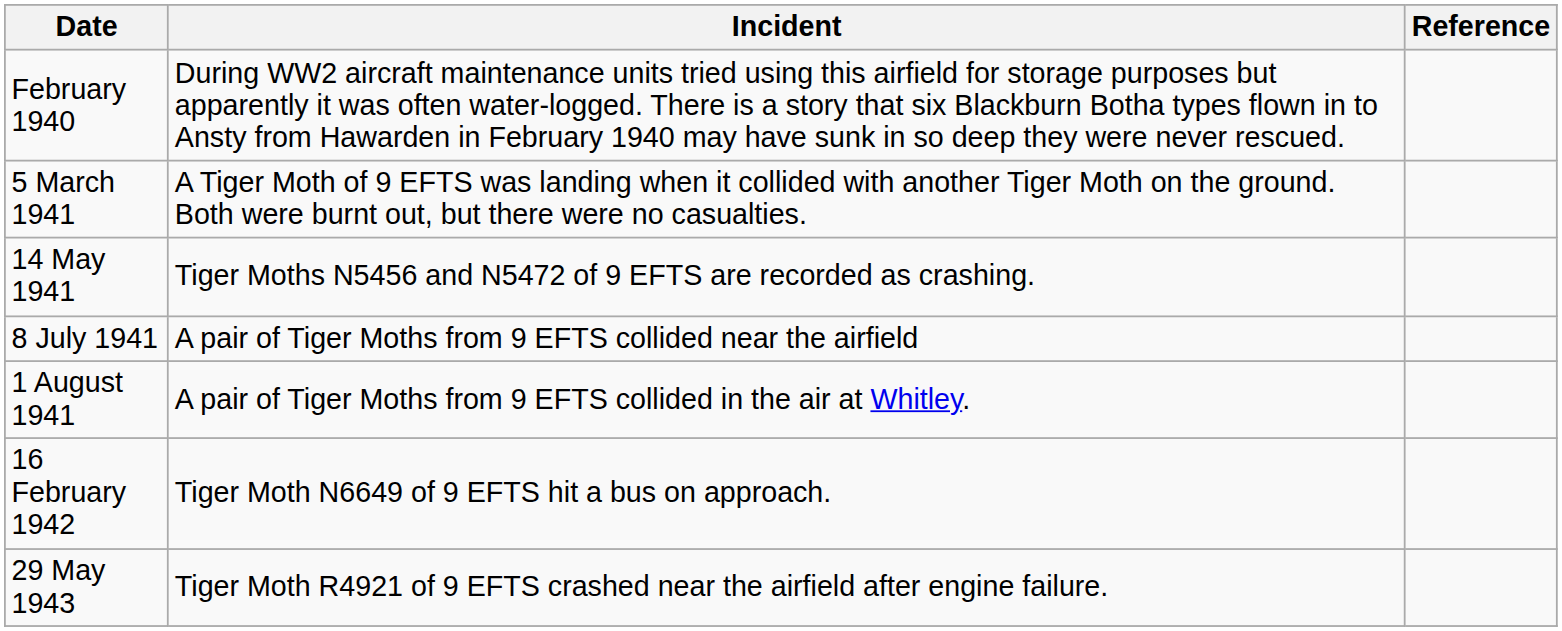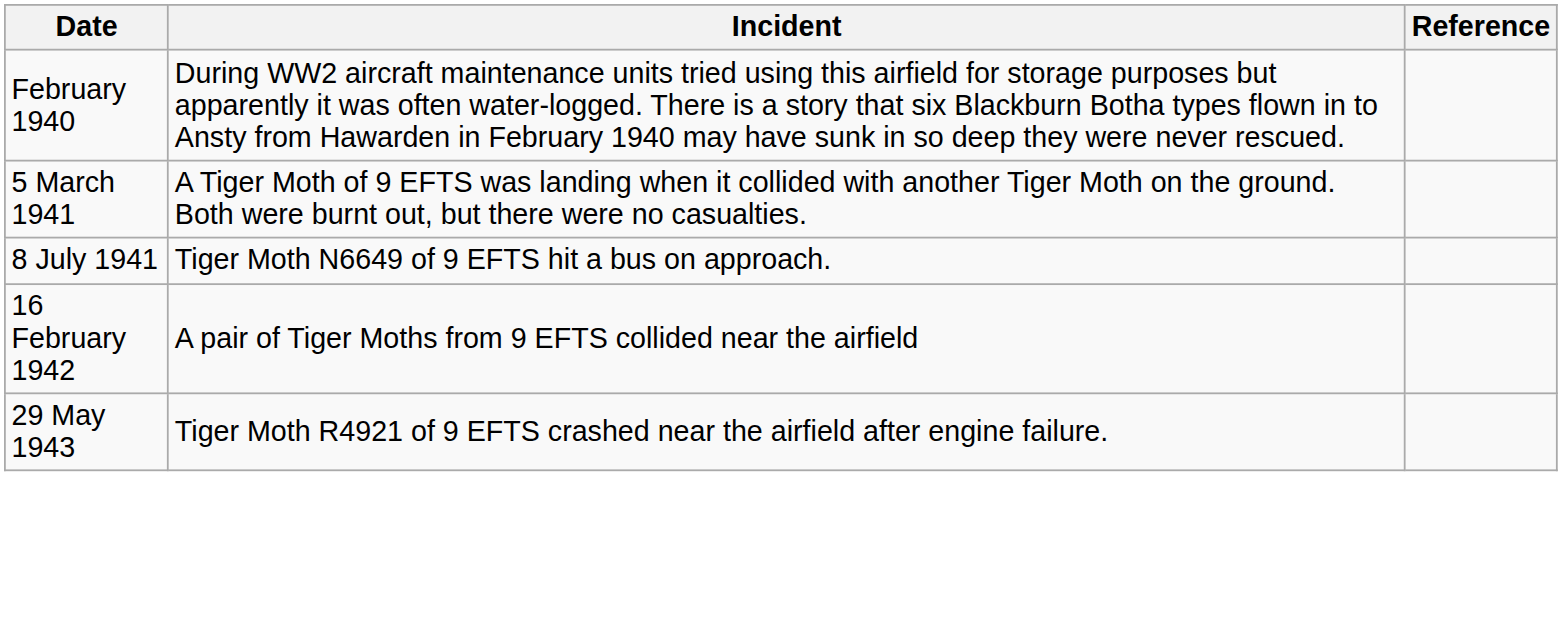- row: 14 May 1941 | Tiger Moths N5456 and N5472 of 9 EFTS are recorded as crashing.
8 July 1941 | Incident: A pair of Tiger Moths from 9 EFTS collided near the airfield -> Tiger Moth N6649 of 9 EFTS hit a bus on approach.
- row: 1 August 1941 | A pair of Tiger Moths from 9 EFTS collided in the air at Whitley.
16 February 1942 | Incident: Tiger Moth N6649 of 9 EFTS hit a bus on approach. -> A pair of Tiger Moths from 9 EFTS collided near the airfield
